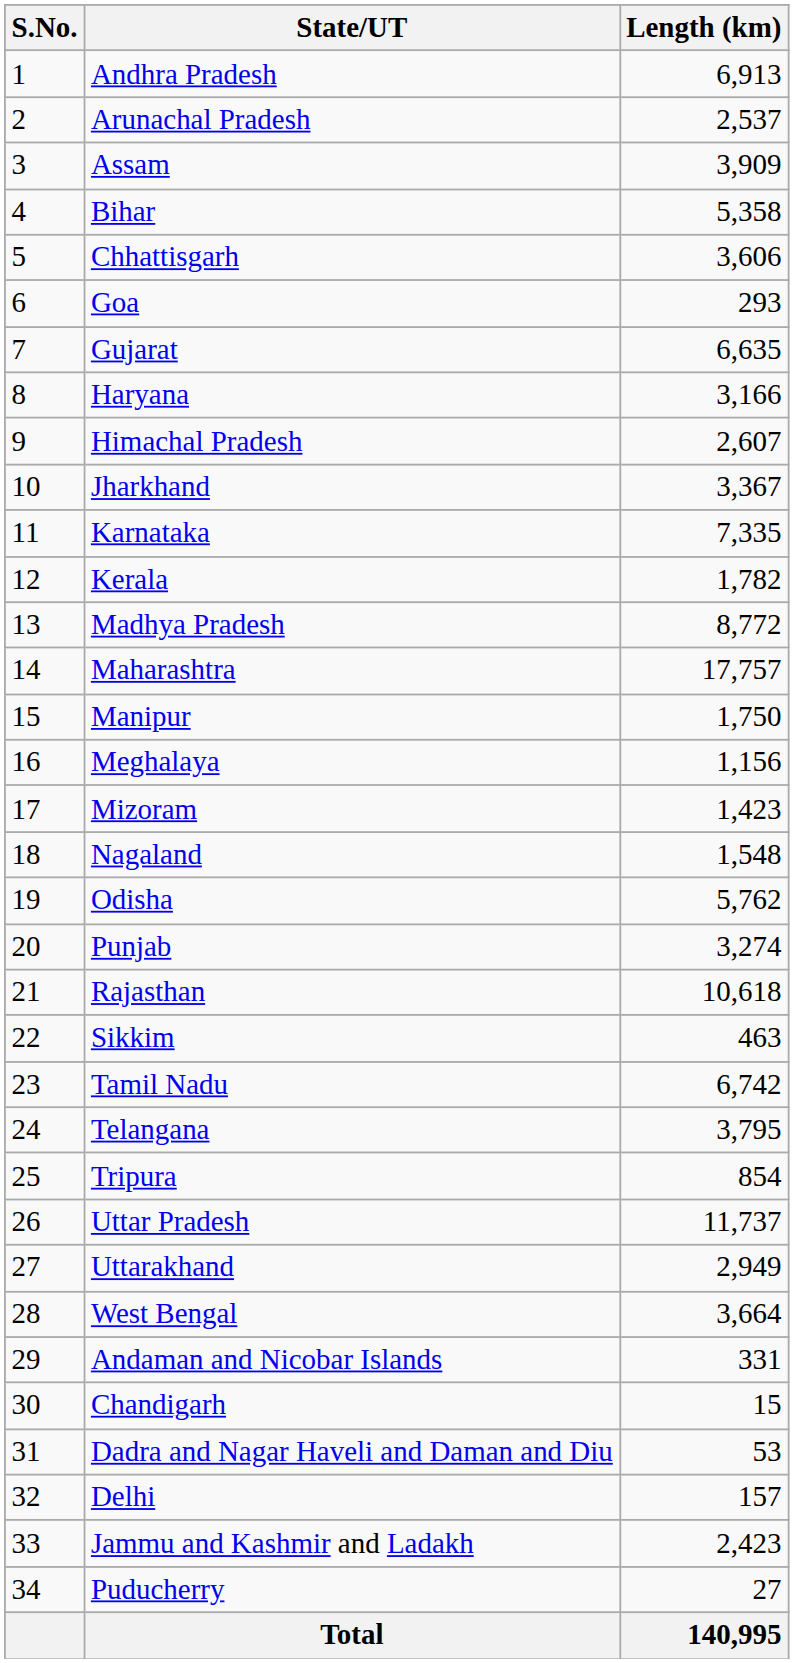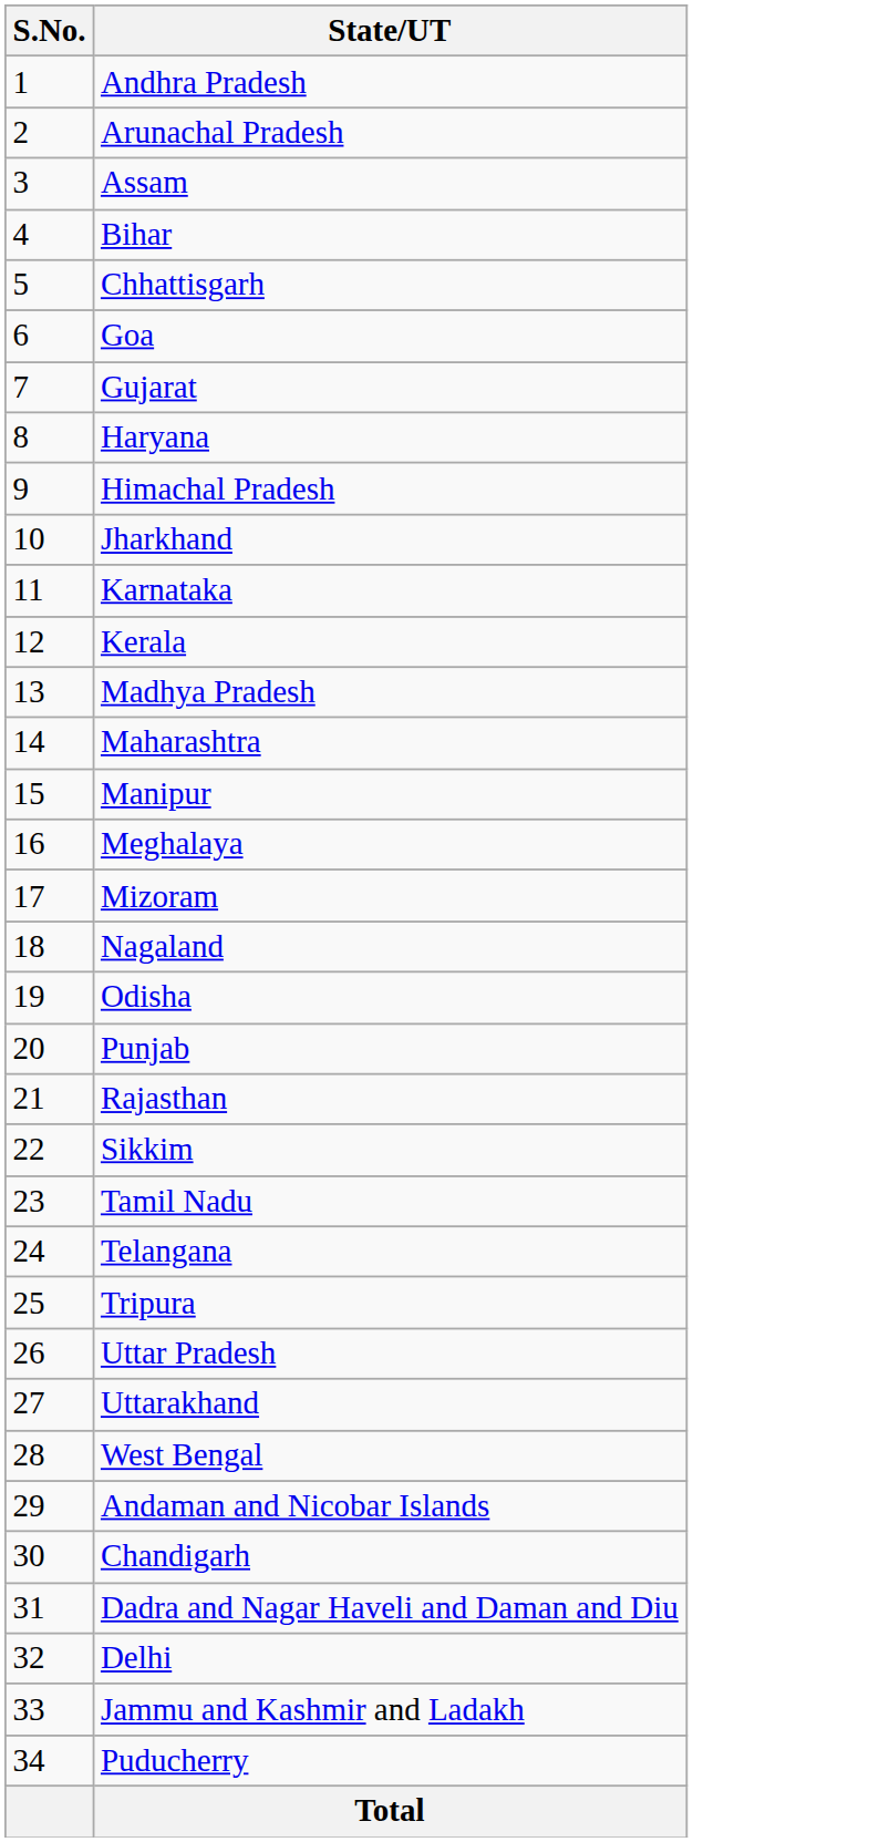- column: Length (km) | 6,913 | 2,537 | 3,909 | 5,358 | 3,606 | 293 | 6,635 | 3,166 | 2,607 | 3,367 | 7,335 | 1,782 | 8,772 | 17,757 | 1,750 | 1,156 | 1,423 | 1,548 | 5,762 | 3,274 | 10,618 | 463 | 6,742 | 3,795 | 854 | 11,737 | 2,949 | 3,664 | 331 | 15 | 53 | 157 | 2,423 | 27 | 140,995
